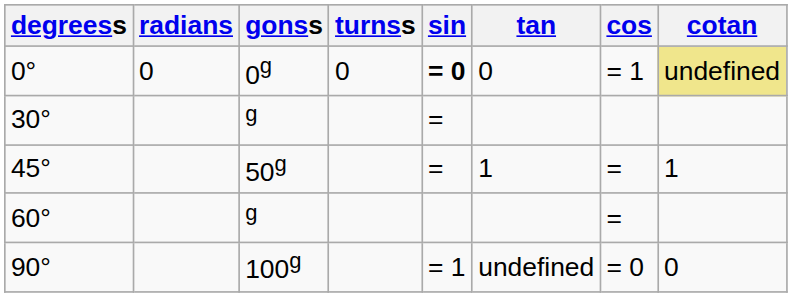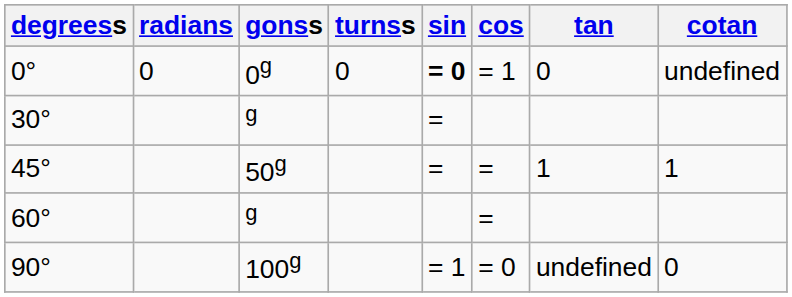columns swapped: cos <-> tan
0° | cotan: khaki background -> no background
